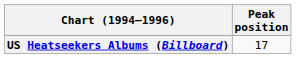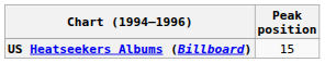US Heatseekers Albums (Billboard) | Peak position: 17 -> 15
